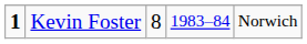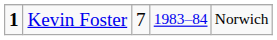Kevin Foster | column 3: 8 -> 7
